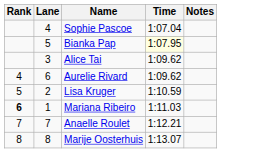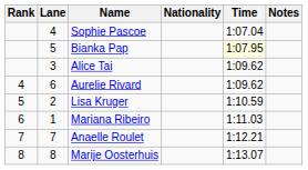+ column: Nationality
Mariana Ribeiro | Rank: bold -> normal
